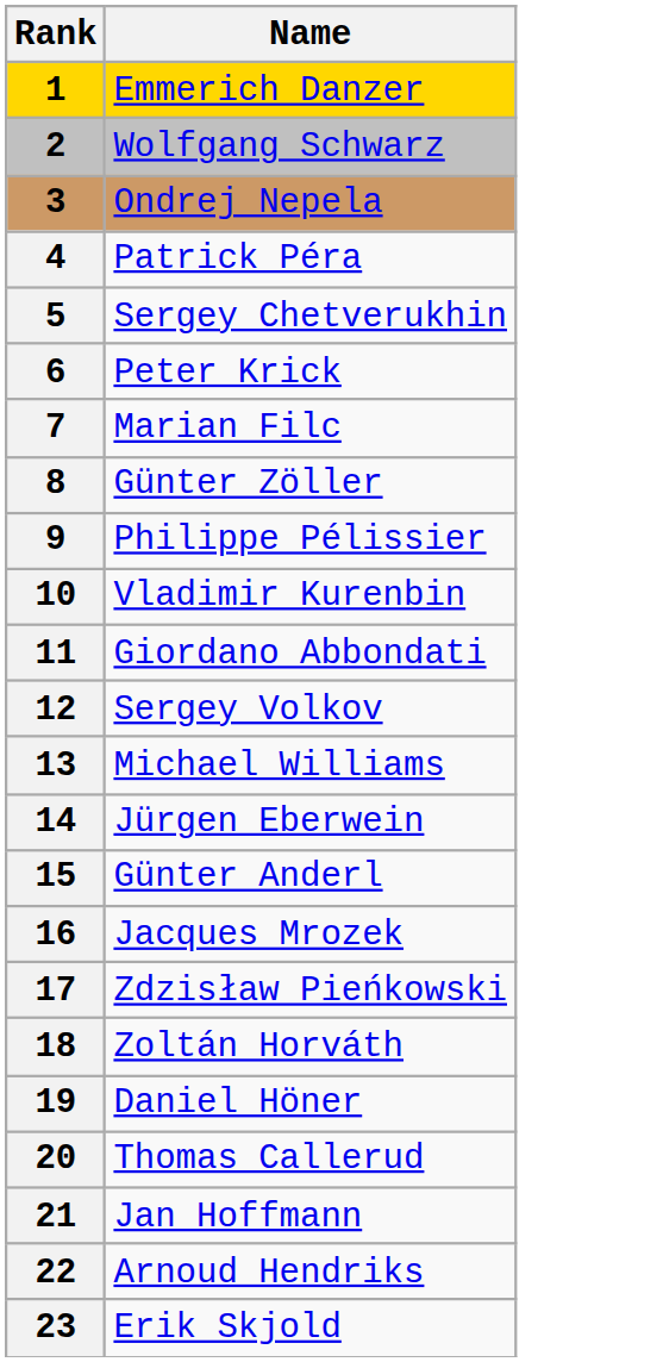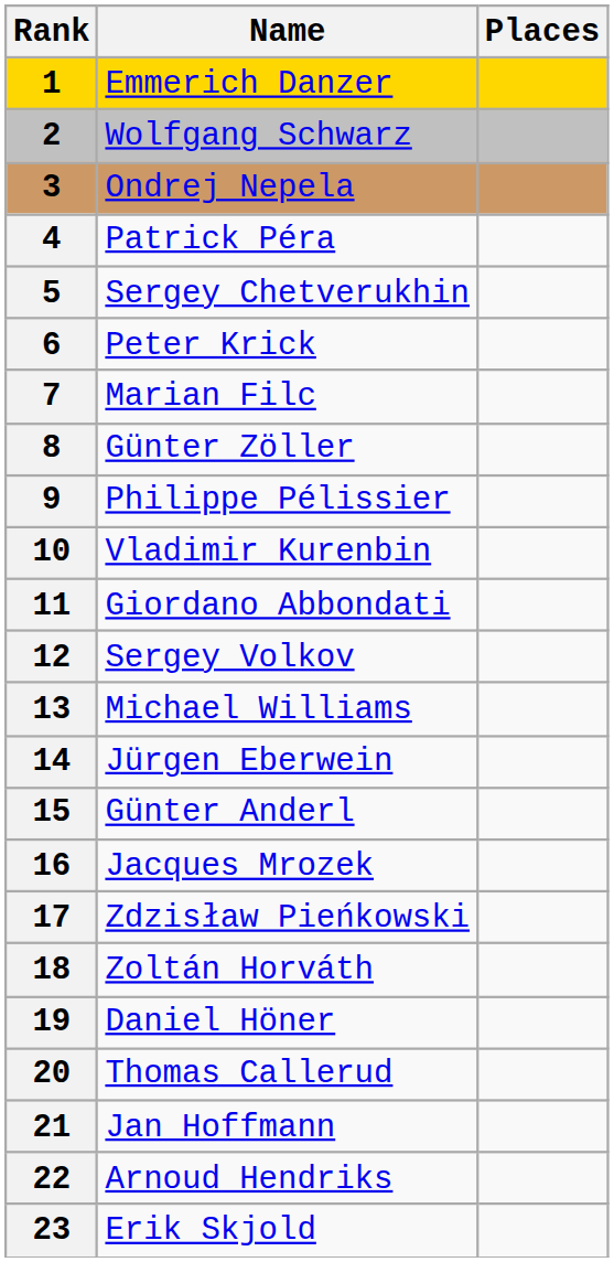+ column: Places
